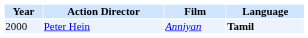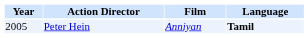Peter Hein | Year: 2000 -> 2005
